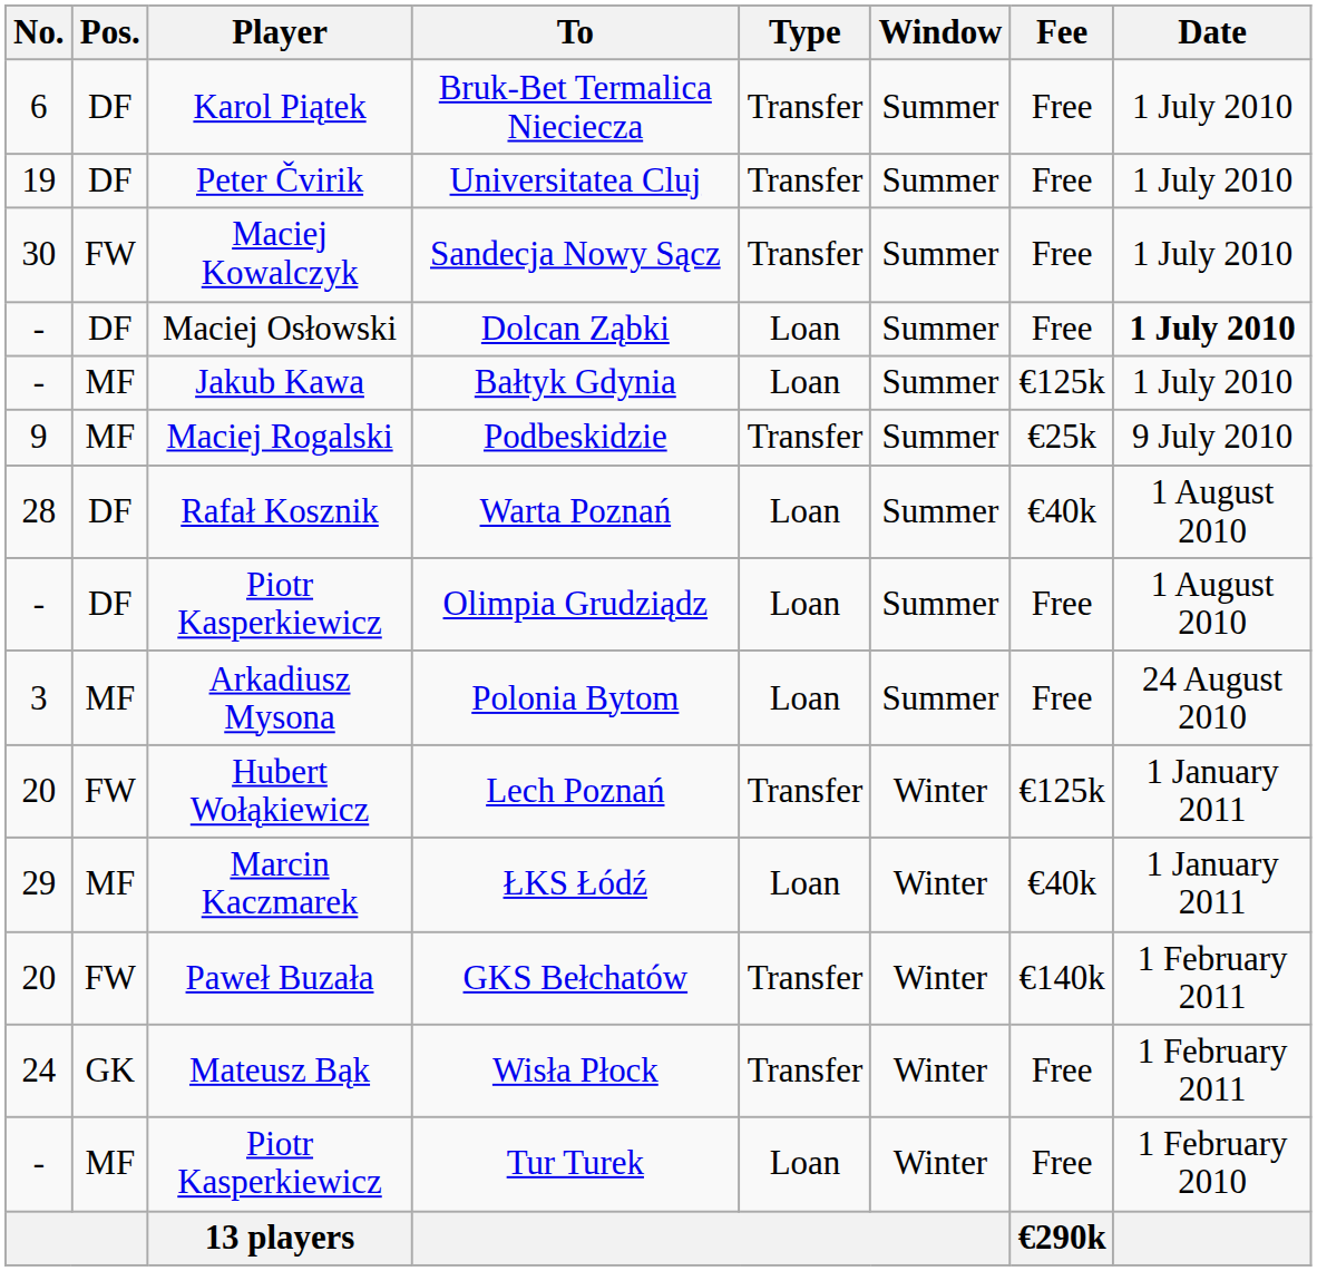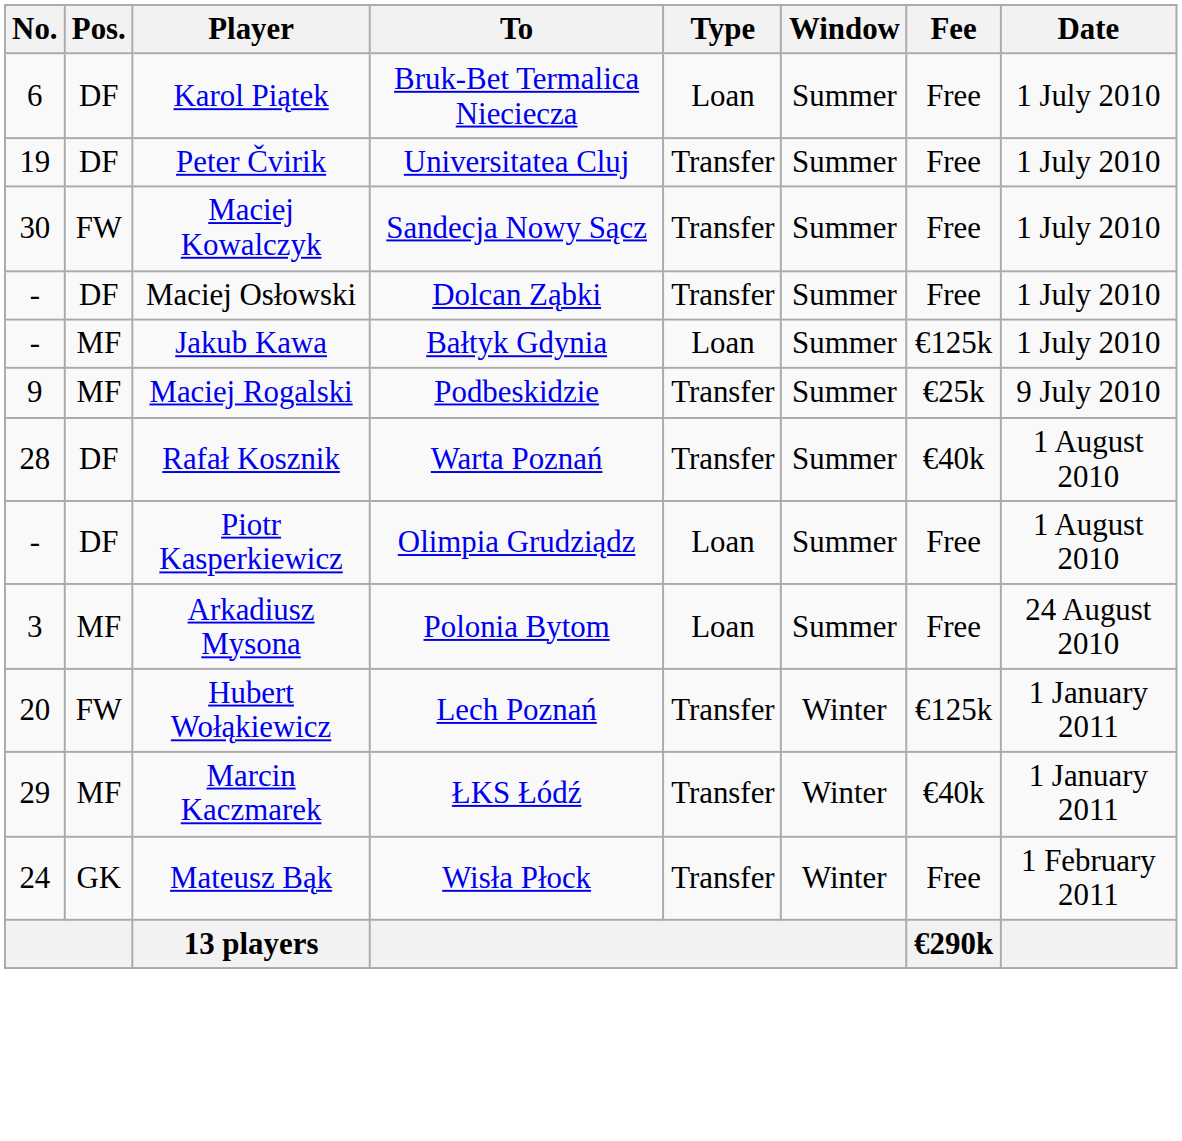Bruk-Bet Termalica Nieciecza | Type: Transfer -> Loan
Dolcan Ząbki | Type: Loan -> Transfer
Dolcan Ząbki | Date: bold -> normal
Warta Poznań | Type: Loan -> Transfer
ŁKS Łódź | Type: Loan -> Transfer
- row: 20 | FW | Paweł Buzała | GKS Bełchatów | Transfer | Winter | €140k | 1 February 2011
- row: - | MF | Piotr Kasperkiewicz | Tur Turek | Loan | Winter | Free | 1 February 2010
